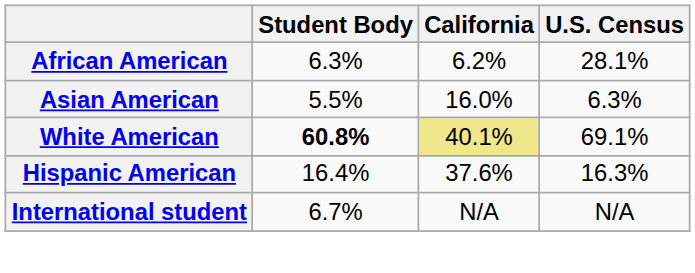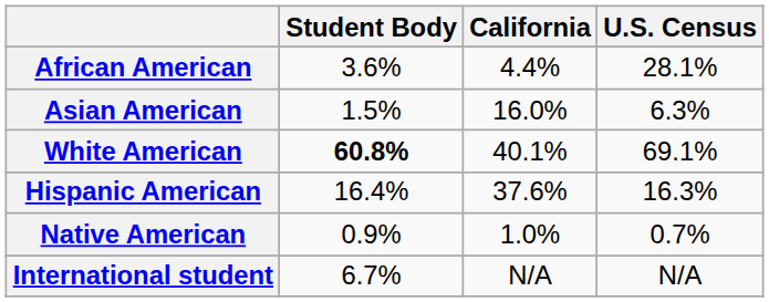African American | Student Body: 6.3% -> 3.6%
African American | California: 6.2% -> 4.4%
Asian American | Student Body: 5.5% -> 1.5%
White American | California: khaki background -> no background
+ row: Native American | 0.9% | 1.0% | 0.7%
